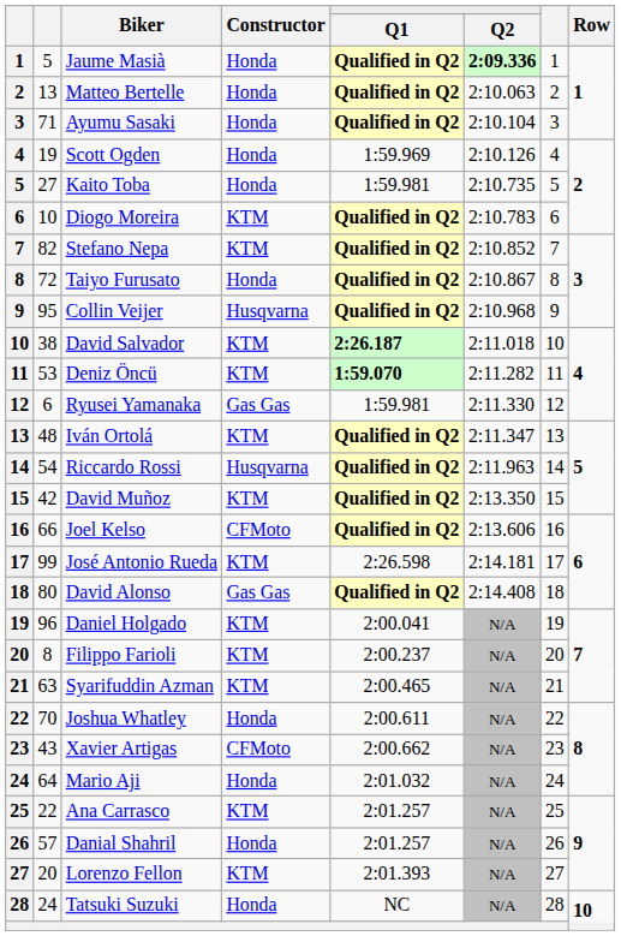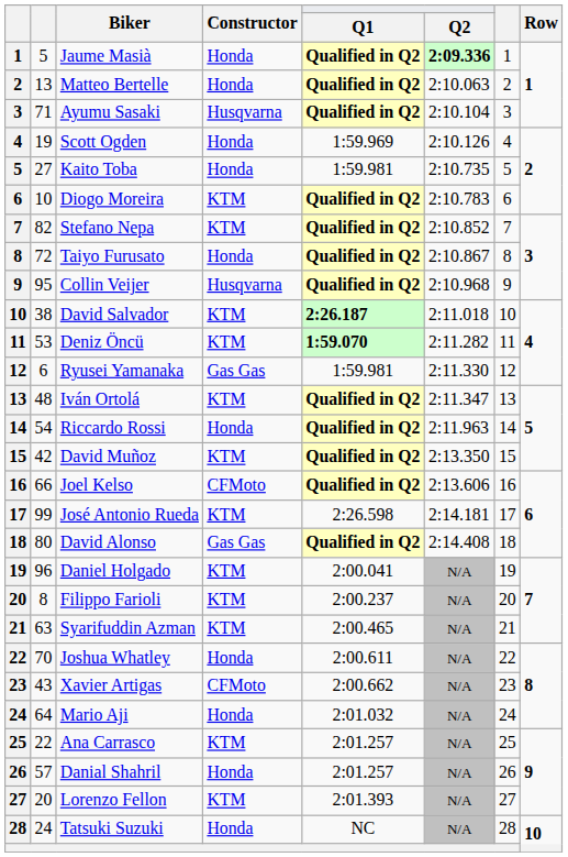Ayumu Sasaki | Constructor: Honda -> Husqvarna
Riccardo Rossi | Constructor: Husqvarna -> Honda
